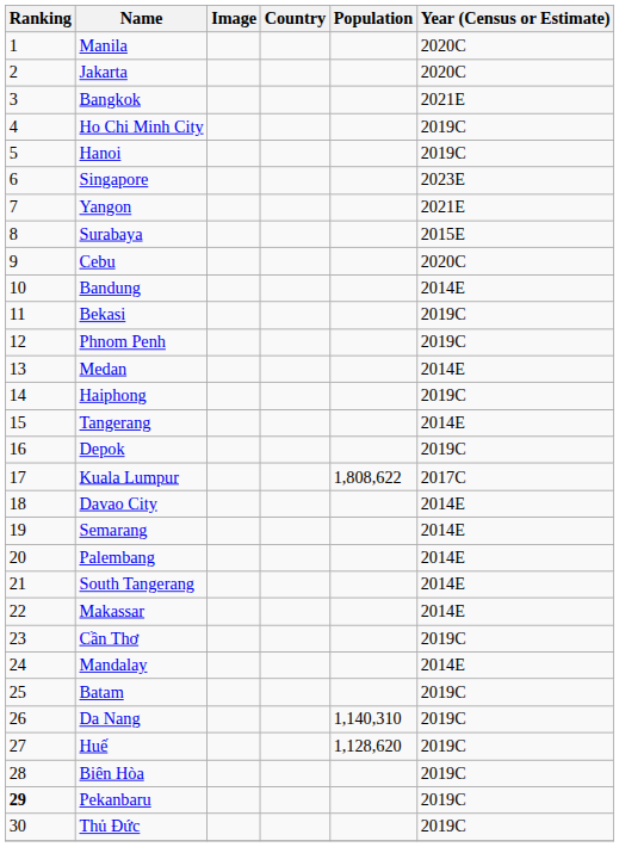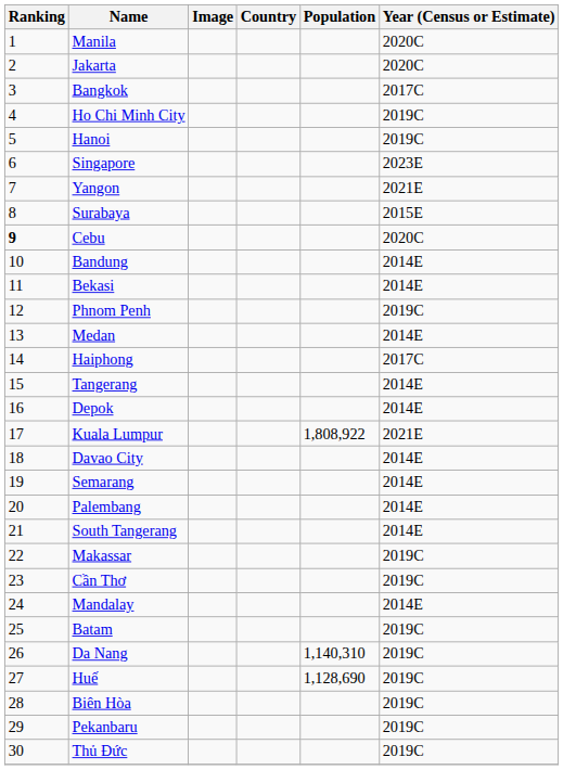Bangkok | Year (Census or Estimate): 2021E -> 2017C
Cebu | Ranking: normal -> bold
Bekasi | Year (Census or Estimate): 2019C -> 2014E
Haiphong | Year (Census or Estimate): 2019C -> 2017C
Depok | Year (Census or Estimate): 2019C -> 2014E
Kuala Lumpur | Population: 1,808,622 -> 1,808,922
Kuala Lumpur | Year (Census or Estimate): 2017C -> 2021E
Makassar | Year (Census or Estimate): 2014E -> 2019C
Huế | Population: 1,128,620 -> 1,128,690
Pekanbaru | Ranking: bold -> normal
